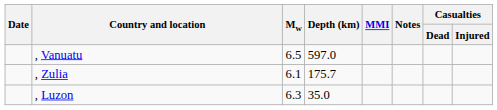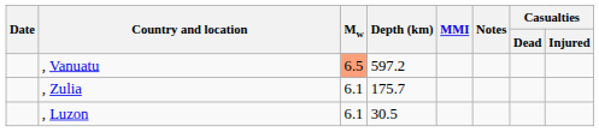, Vanuatu | Mw: no background -> lightsalmon background
, Vanuatu | Depth (km): 597.0 -> 597.2
, Luzon | Mw: 6.3 -> 6.1
, Luzon | Depth (km): 35.0 -> 30.5
